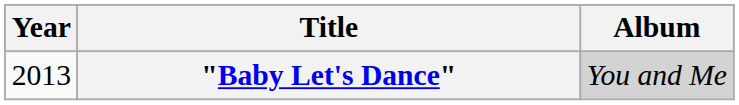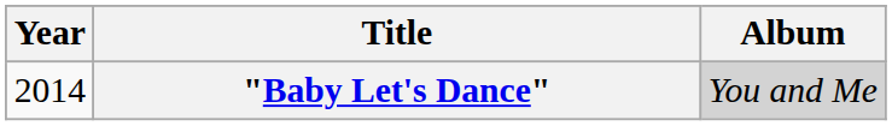"Baby Let's Dance" | Year: 2013 -> 2014
